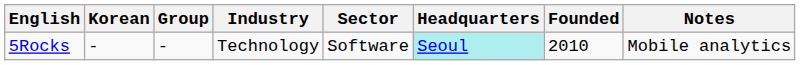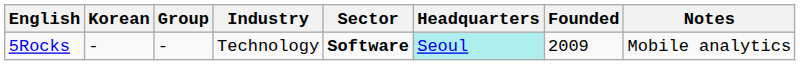5Rocks | Sector: normal -> bold
5Rocks | Founded: 2010 -> 2009
